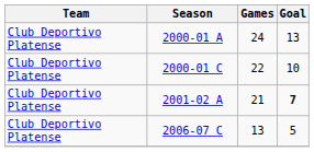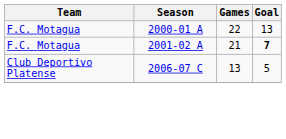2000-01 A | Team: Club Deportivo Platense -> F.C. Motagua
2000-01 A | Games: 24 -> 22
- row: Club Deportivo Platense | 2000-01 C | 22 | 10
2001-02 A | Team: Club Deportivo Platense -> F.C. Motagua
